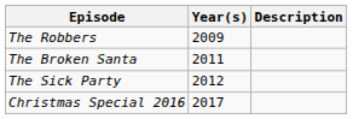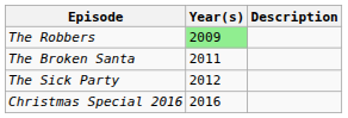The Robbers | Year(s): no background -> lightgreen background
Christmas Special 2016 | Year(s): 2017 -> 2016
